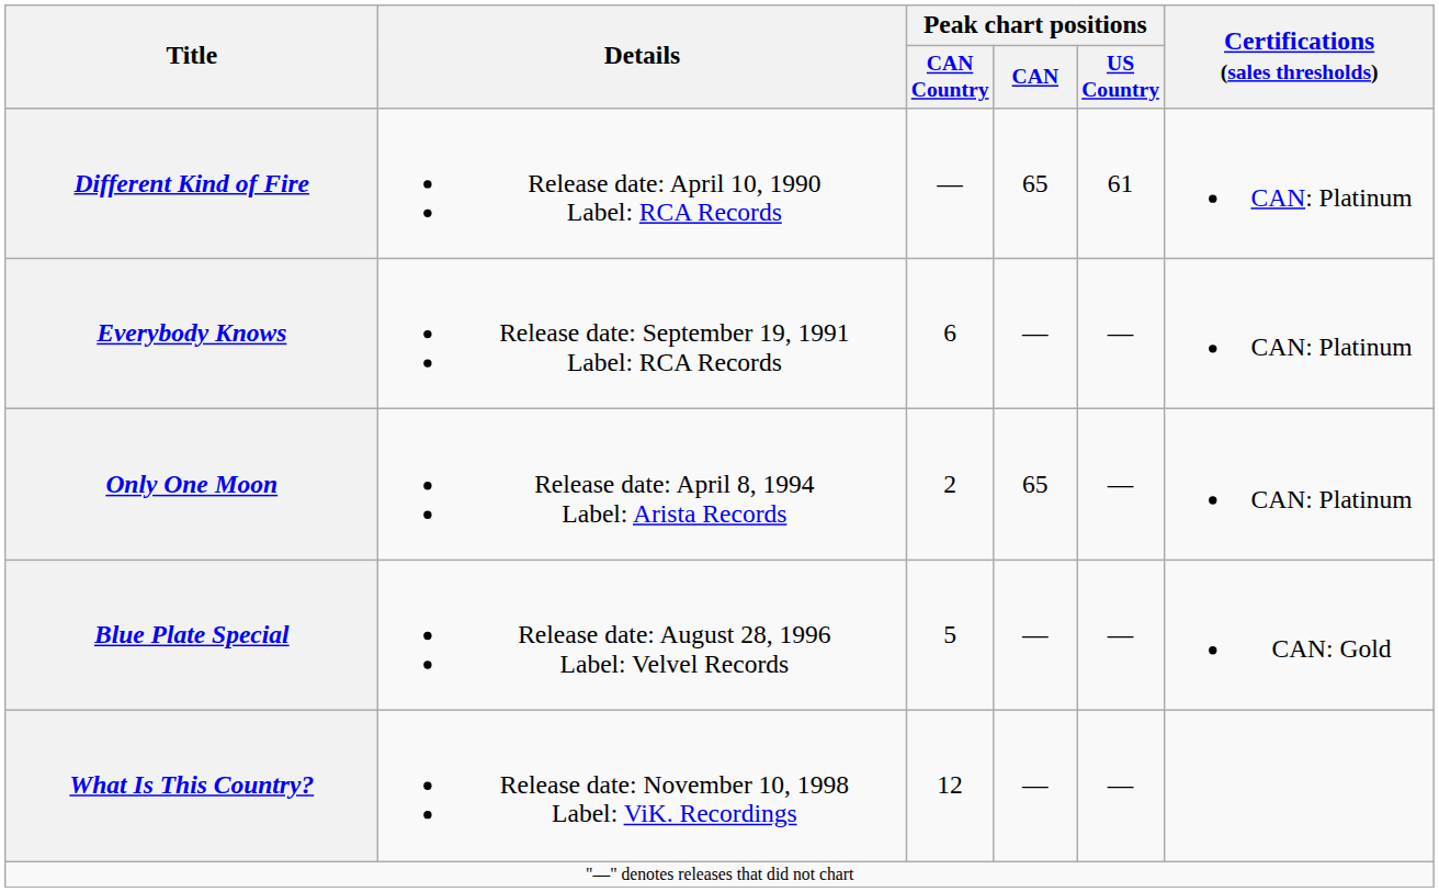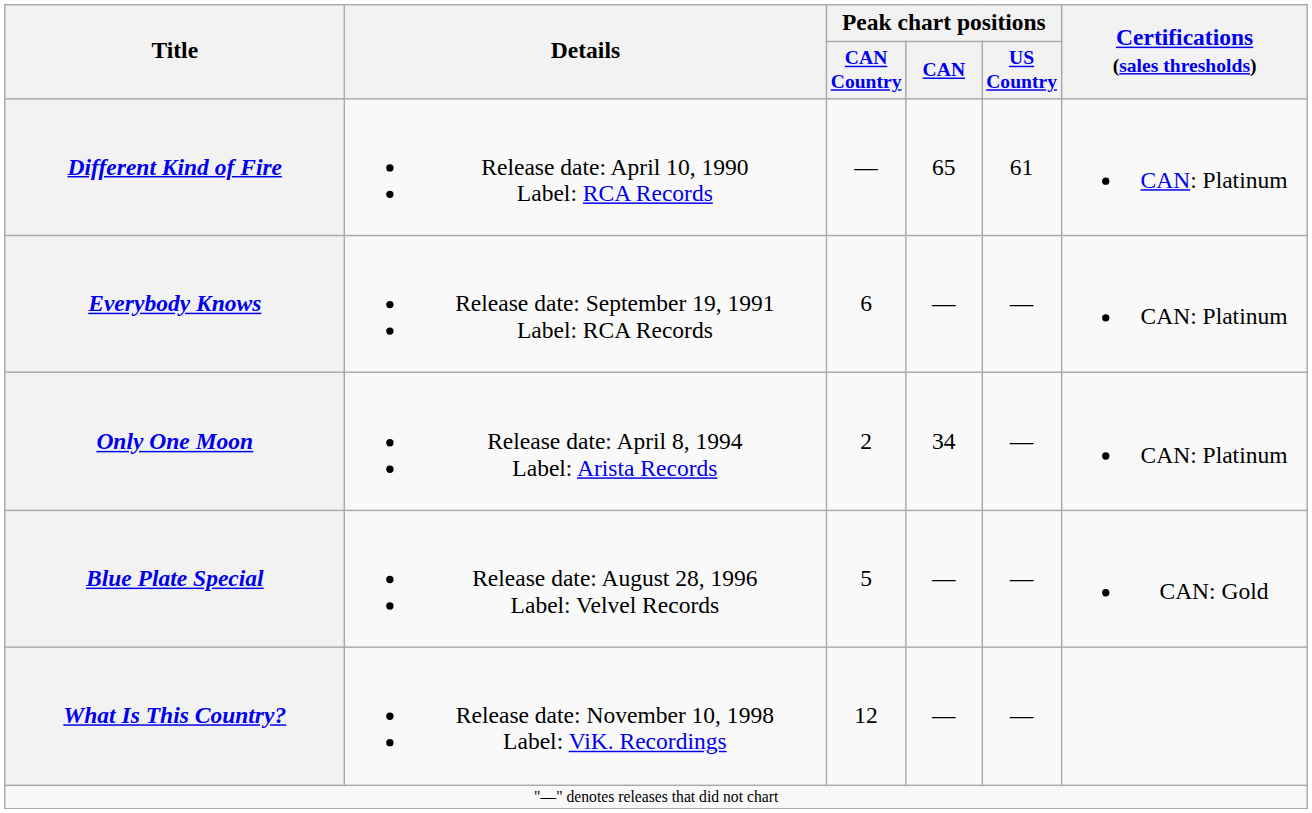Only One Moon | Peak chart positions / CAN: 65 -> 34
